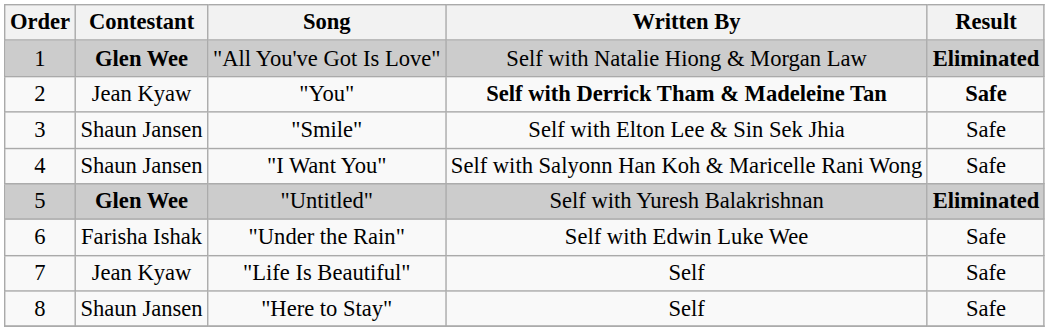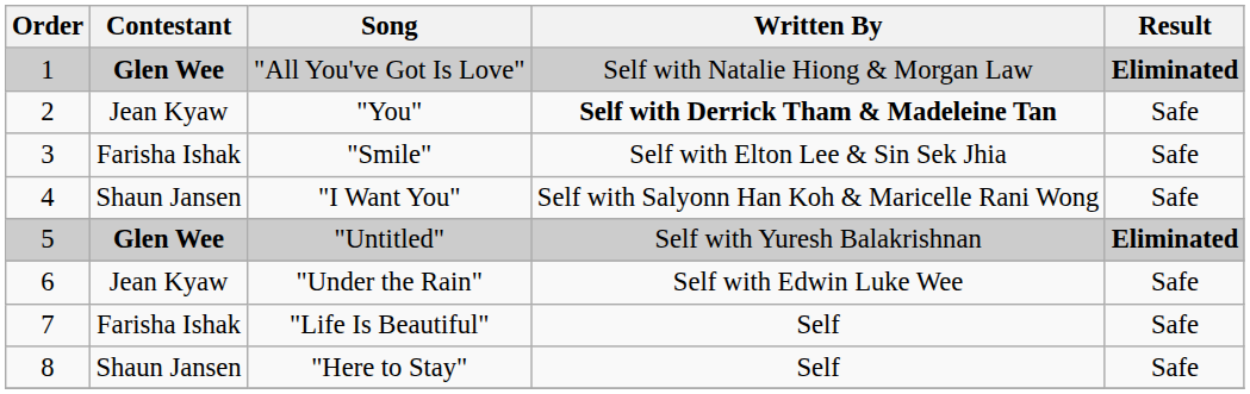"You" | Result: bold -> normal
"Smile" | Contestant: Shaun Jansen -> Farisha Ishak
"Under the Rain" | Contestant: Farisha Ishak -> Jean Kyaw
"Life Is Beautiful" | Contestant: Jean Kyaw -> Farisha Ishak
